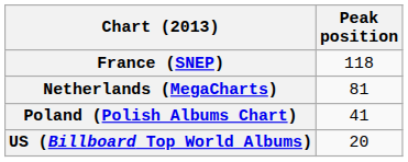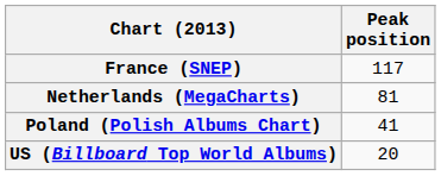France (SNEP) | Peak position: 118 -> 117
